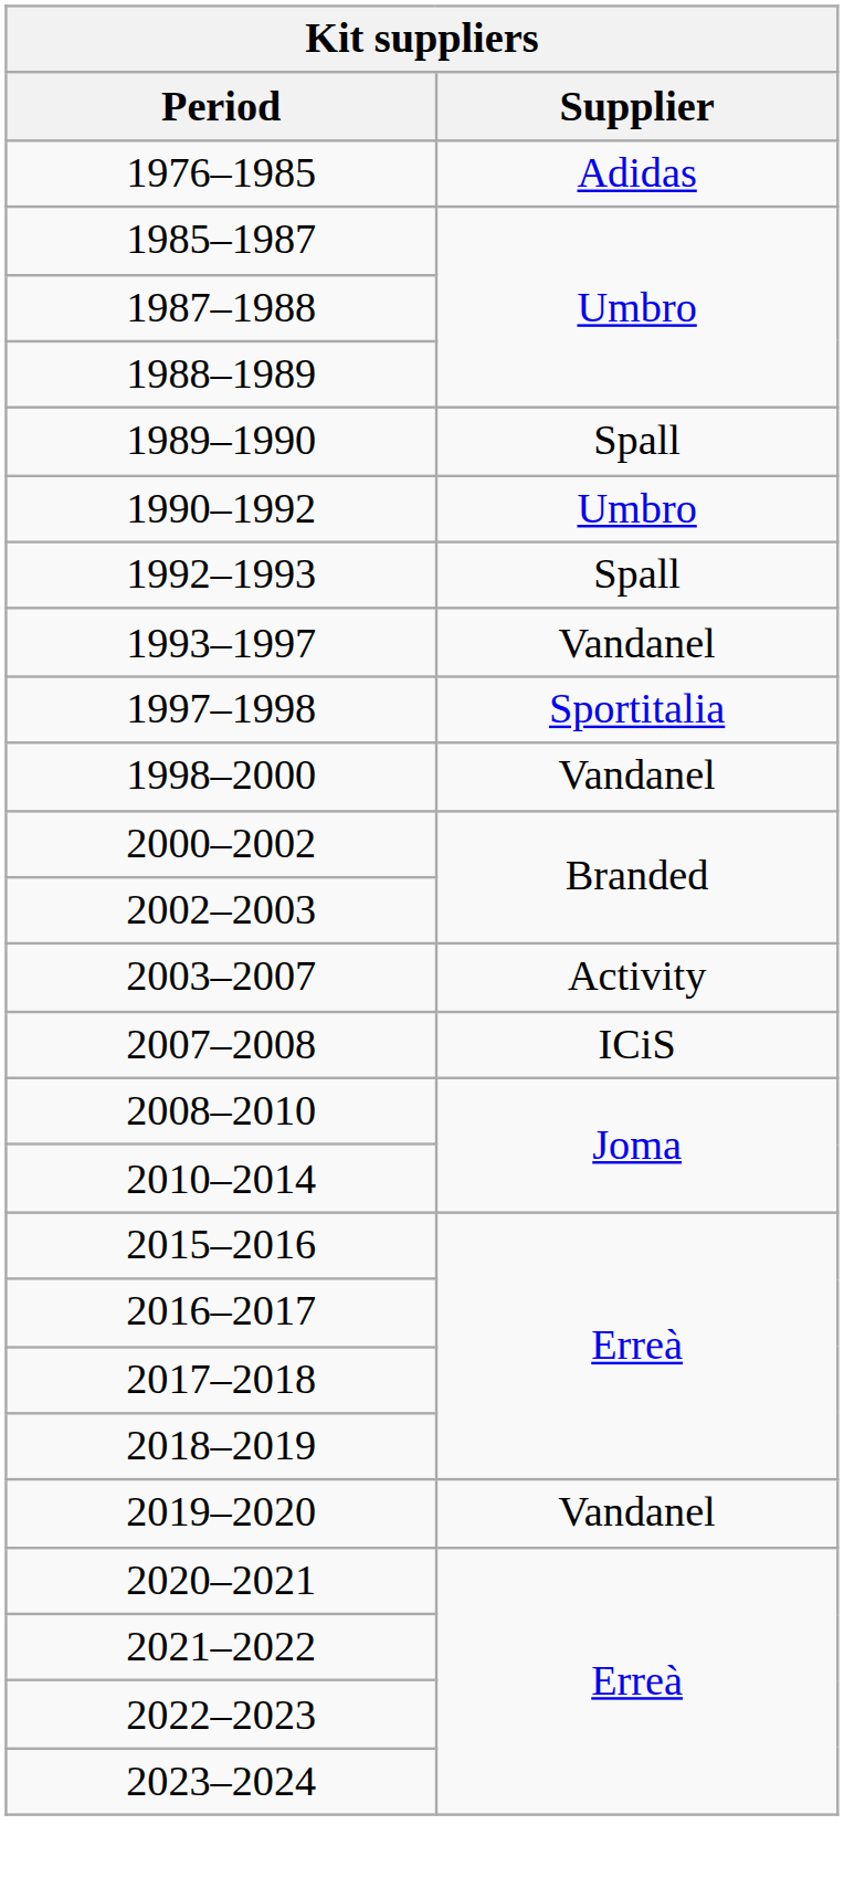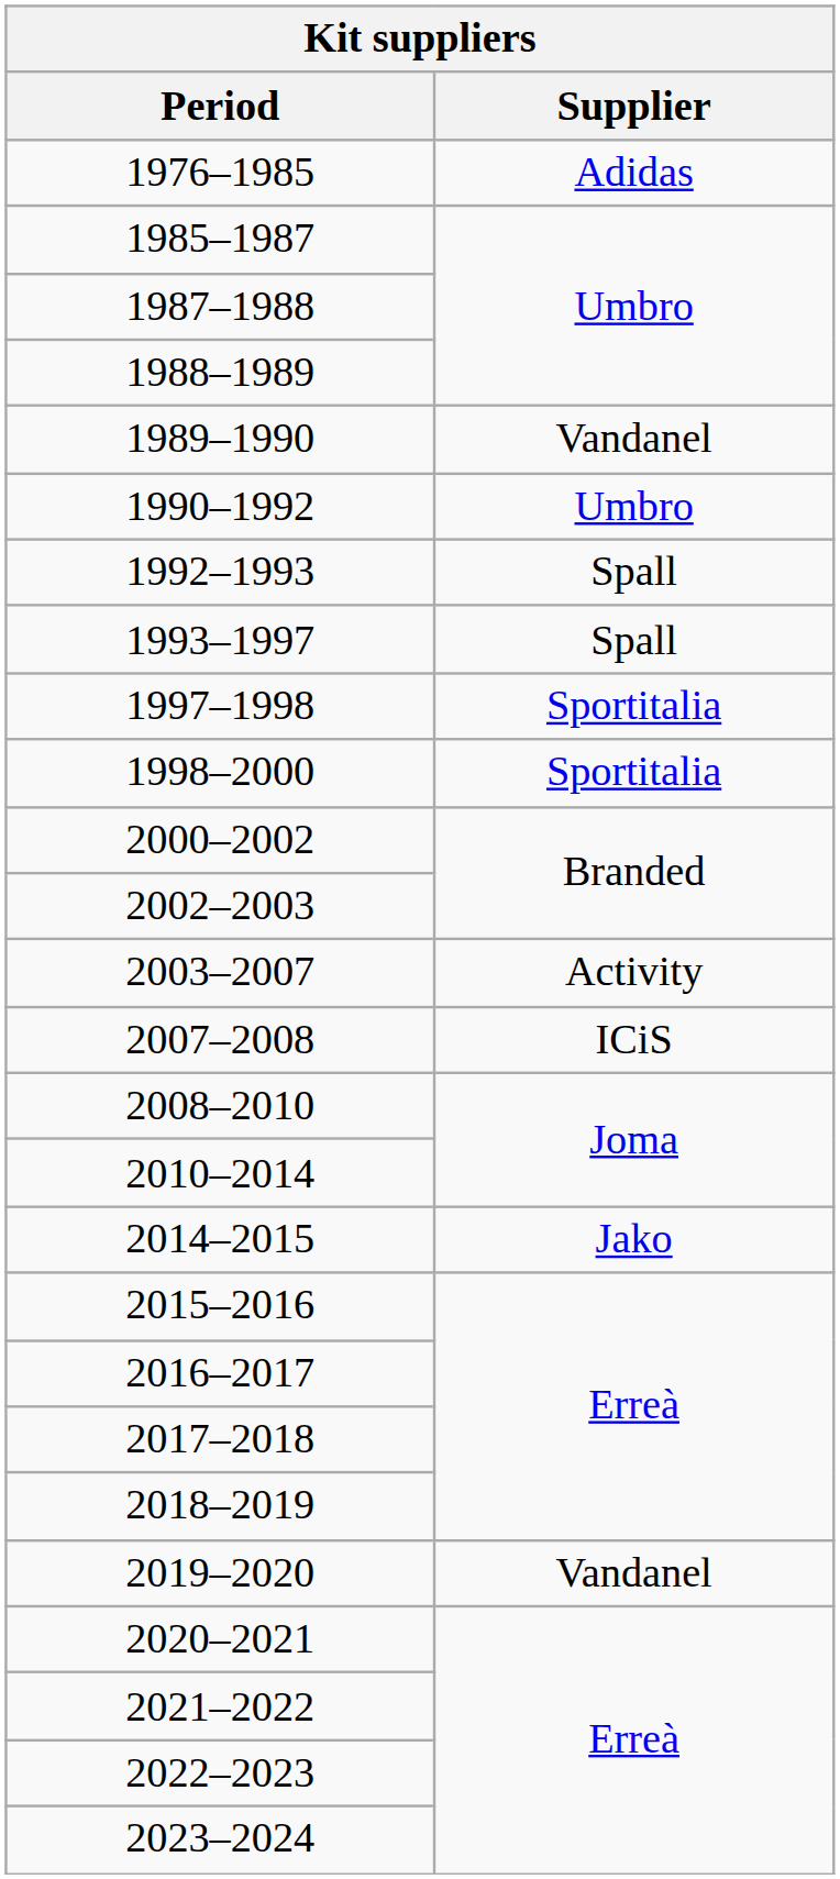1989–1990 | Supplier: Spall -> Vandanel
1993–1997 | Supplier: Vandanel -> Spall
1998–2000 | Supplier: Vandanel -> Sportitalia
+ row: 2014–2015 | Jako
